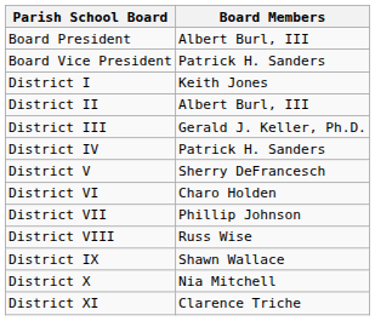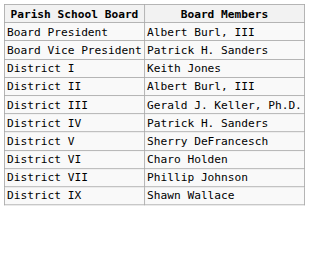- row: District VIII | Russ Wise
- row: District X | Nia Mitchell
- row: District XI | Clarence Triche
